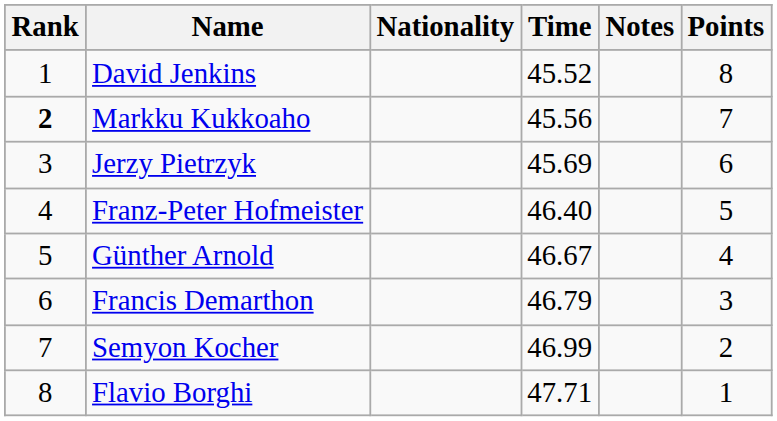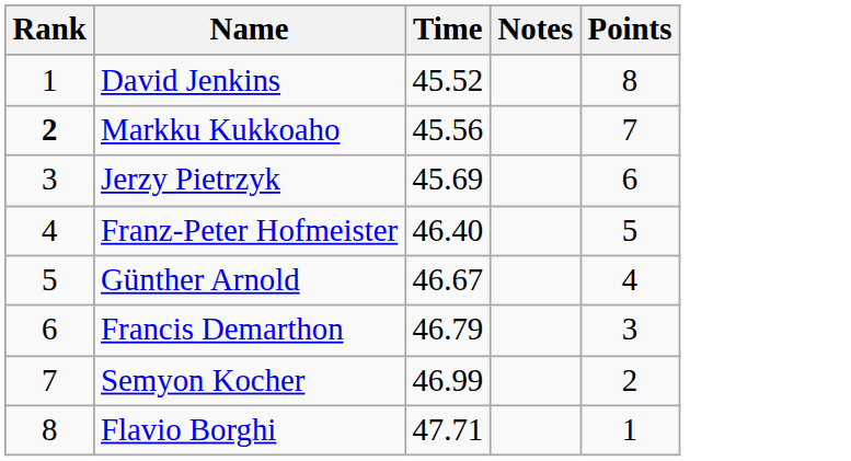- column: Nationality
